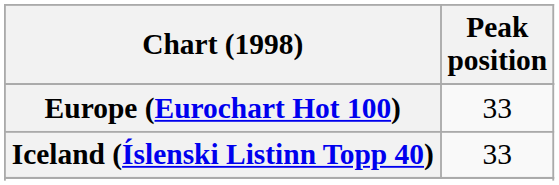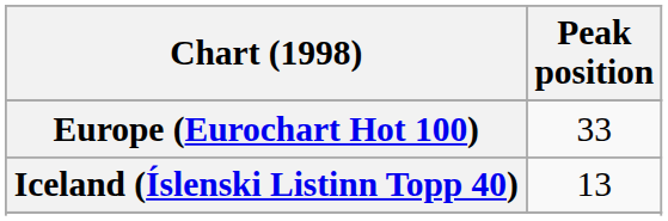Iceland (Íslenski Listinn Topp 40) | Peak position: 33 -> 13
